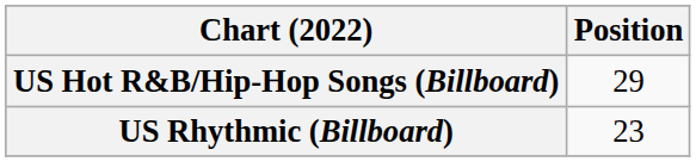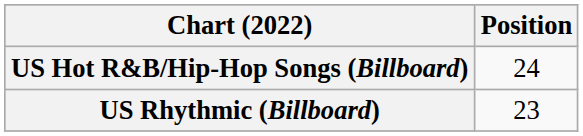US Hot R&B/Hip-Hop Songs (Billboard) | Position: 29 -> 24
